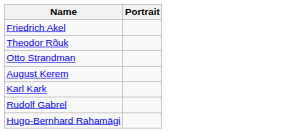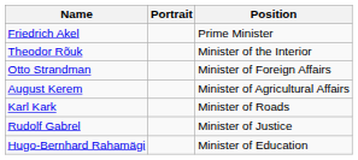+ column: Position | Prime Minister | Minister of the Interior | Minister of Foreign Affairs | Minister of Agricultural Affairs | Minister of Roads | Minister of Justice | Minister of Education
